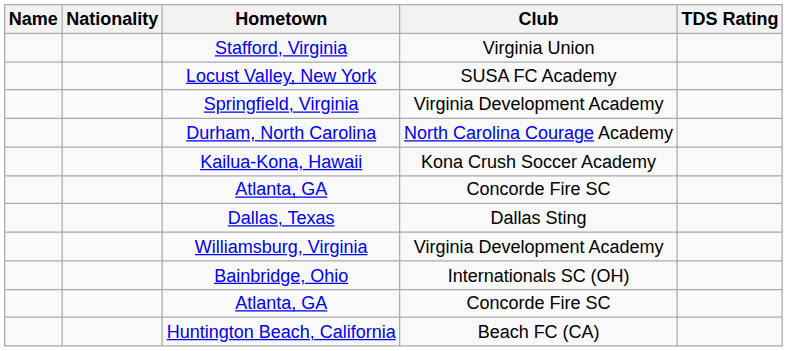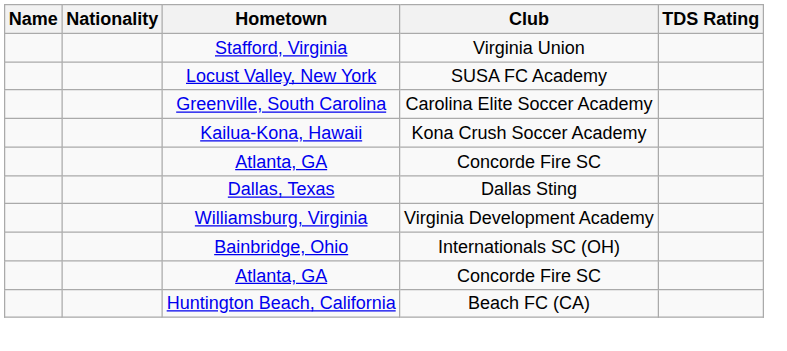+ row: Greenville, South Carolina | Carolina Elite Soccer Academy
- row: Springfield, Virginia | Virginia Development Academy
- row: Durham, North Carolina | North Carolina Courage Academy
